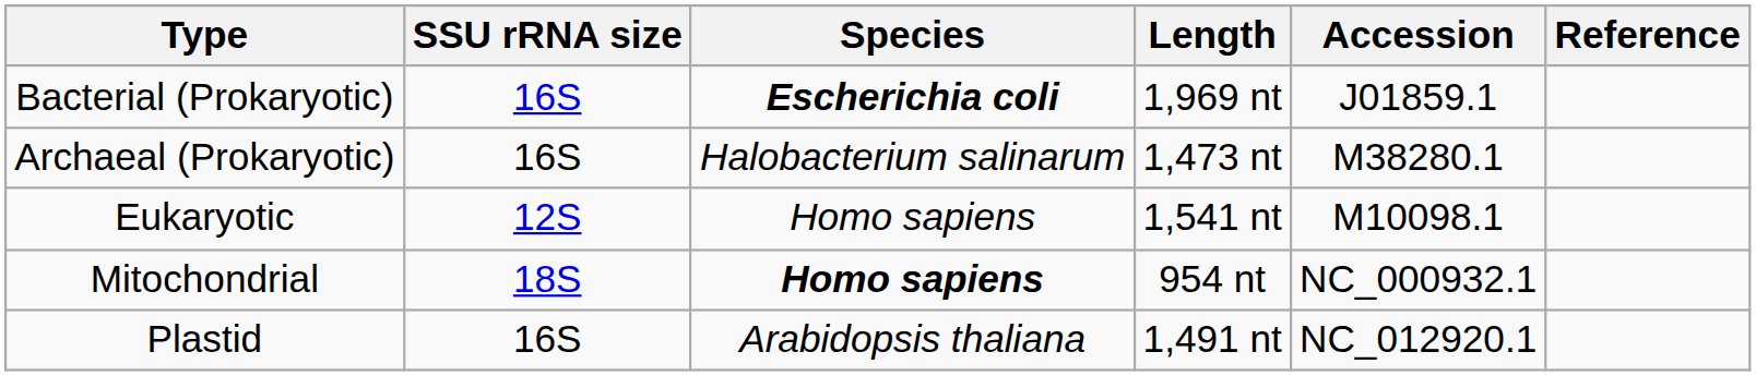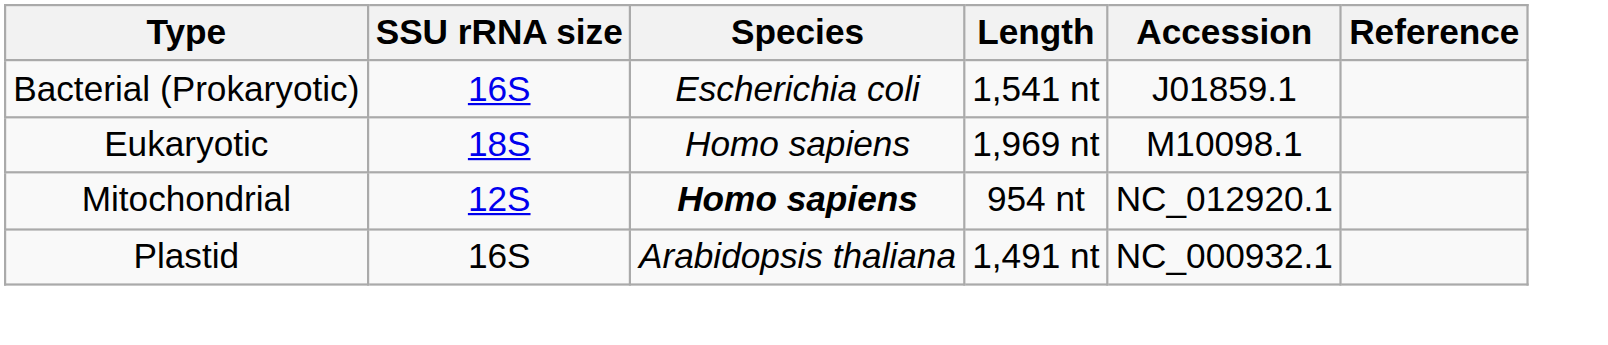Bacterial (Prokaryotic) | Species: bold -> normal
Bacterial (Prokaryotic) | Length: 1,969 nt -> 1,541 nt
- row: Archaeal (Prokaryotic) | 16S | Halobacterium salinarum | 1,473 nt | M38280.1
Eukaryotic | SSU rRNA size: 12S -> 18S
Eukaryotic | Length: 1,541 nt -> 1,969 nt
Mitochondrial | SSU rRNA size: 18S -> 12S
Mitochondrial | Accession: NC_000932.1 -> NC_012920.1
Plastid | Accession: NC_012920.1 -> NC_000932.1
